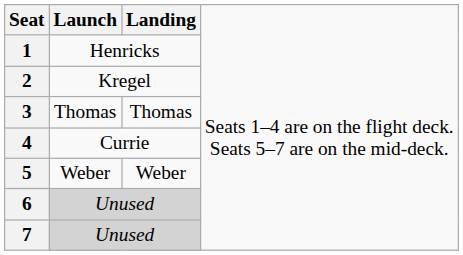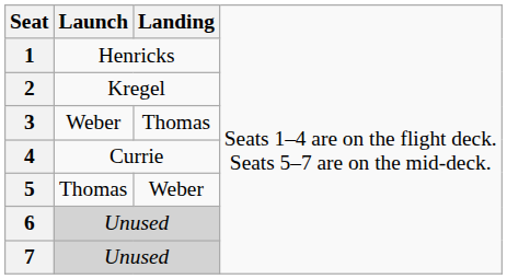3 | column 2: Thomas -> Weber
5 | column 2: Weber -> Thomas
